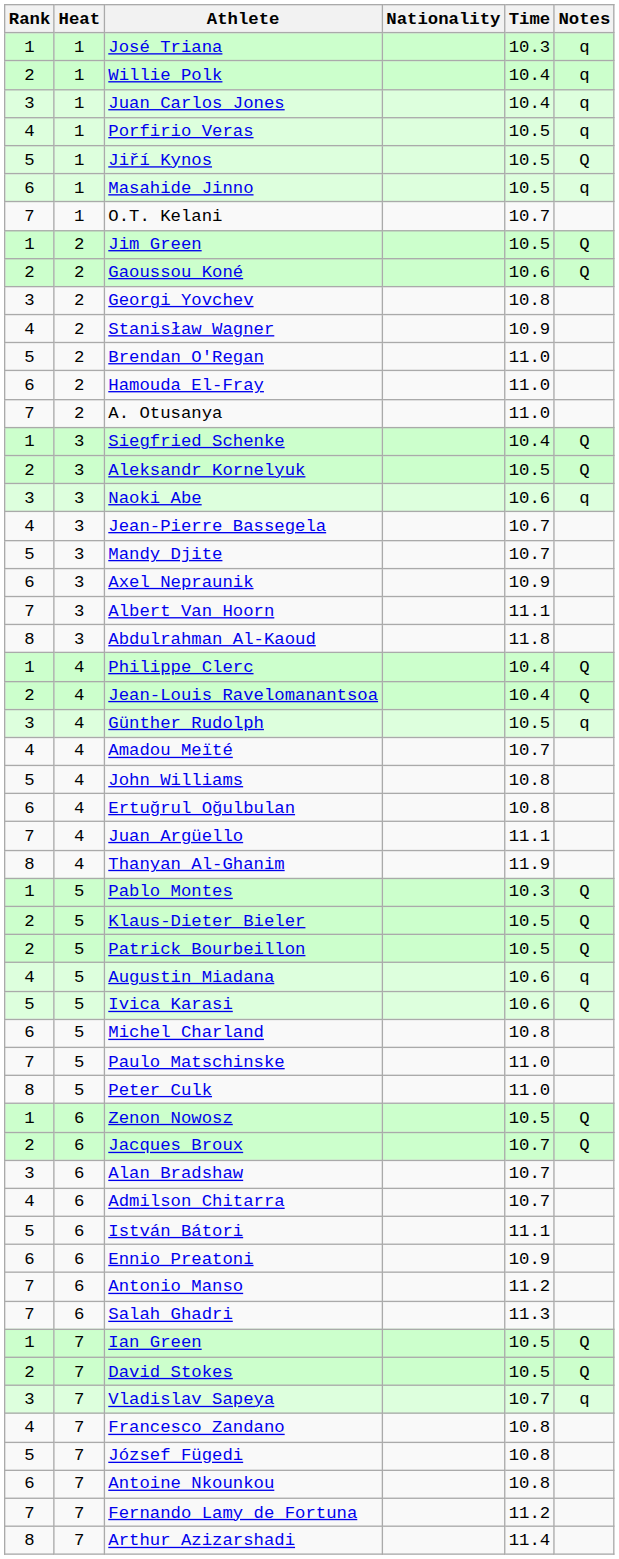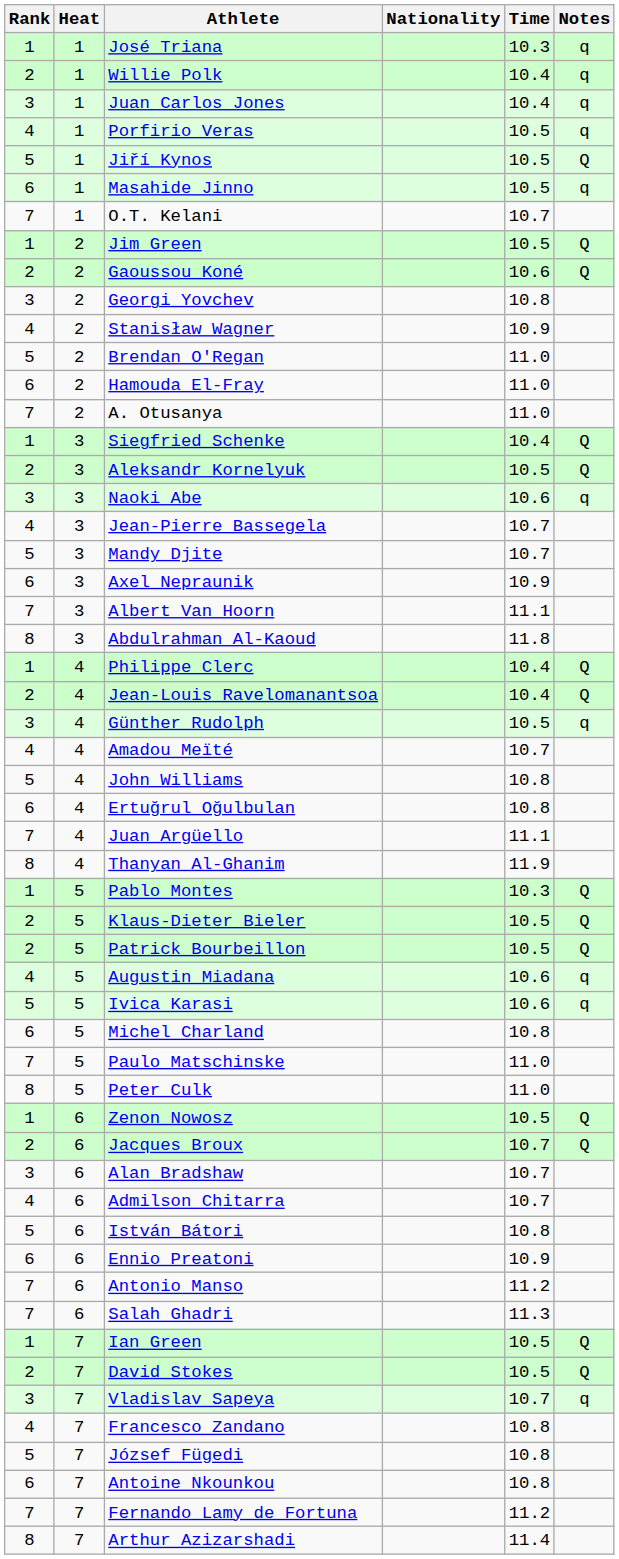Ivica Karasi | Notes: Q -> q
István Bátori | Time: 11.1 -> 10.8
